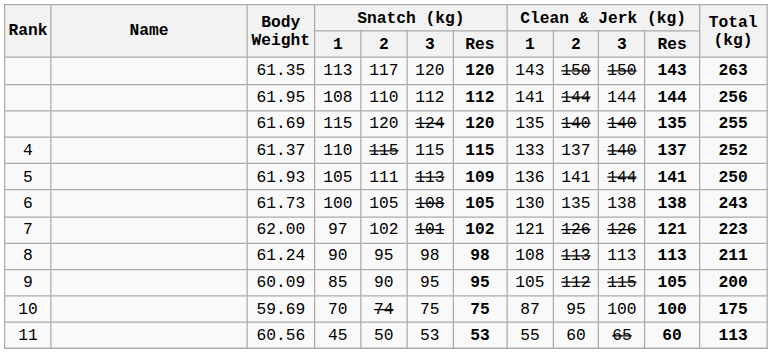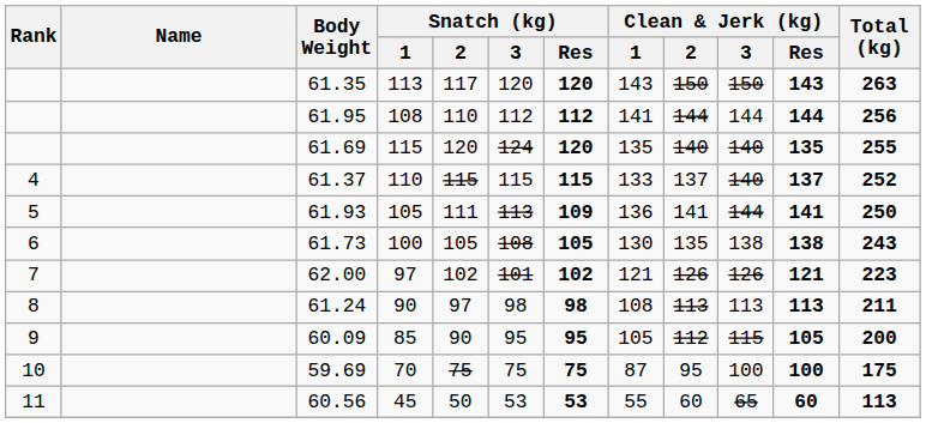61.24 | Snatch (kg) / 2: 95 -> 97
59.69 | Snatch (kg) / 2: 74 -> 75
